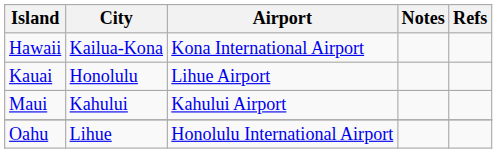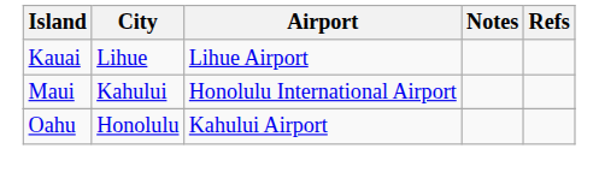- row: Hawaii | Kailua-Kona | Kona International Airport
Kauai | City: Honolulu -> Lihue
Maui | Airport: Kahului Airport -> Honolulu International Airport
Oahu | City: Lihue -> Honolulu
Oahu | Airport: Honolulu International Airport -> Kahului Airport
